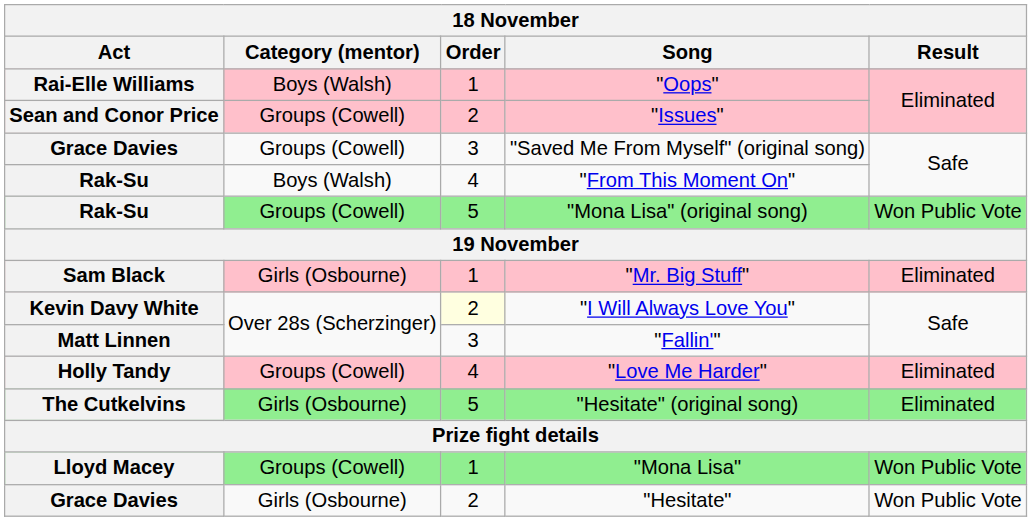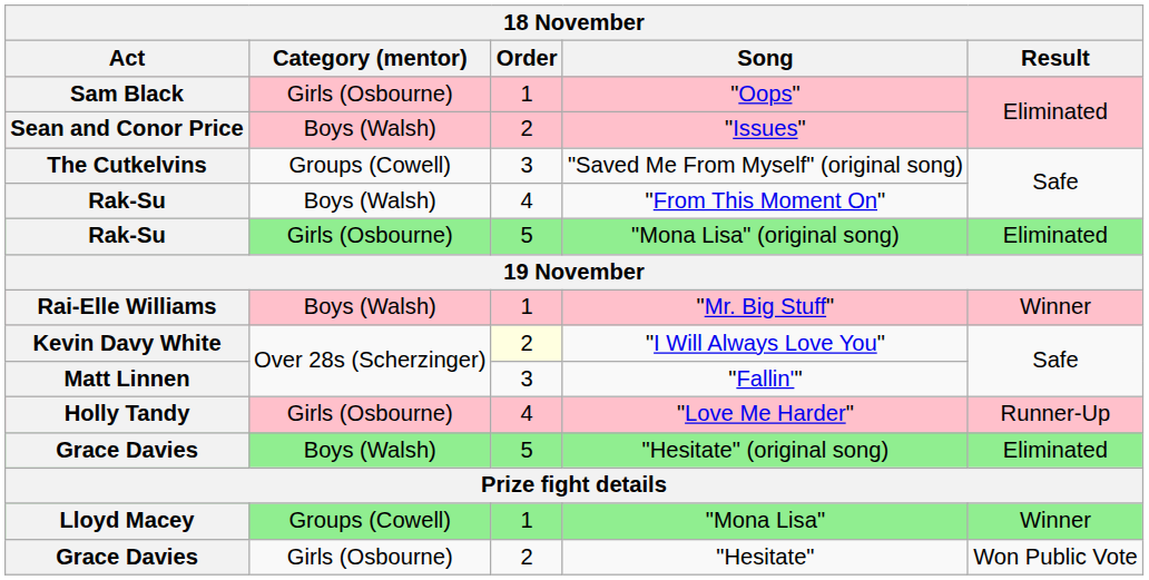"Oops" | Act: Rai-Elle Williams -> Sam Black
"Oops" | Category (mentor): Boys (Walsh) -> Girls (Osbourne)
"Issues" | Category (mentor): Groups (Cowell) -> Boys (Walsh)
"Saved Me From Myself" (original song) | Act: Grace Davies -> The Cutkelvins
"Mona Lisa" (original song) | Category (mentor): Groups (Cowell) -> Girls (Osbourne)
"Mona Lisa" (original song) | Result: Won Public Vote -> Eliminated
"Mr. Big Stuff" | Act: Sam Black -> Rai-Elle Williams
"Mr. Big Stuff" | Category (mentor): Girls (Osbourne) -> Boys (Walsh)
"Mr. Big Stuff" | Result: Eliminated -> Winner
"Love Me Harder" | Category (mentor): Groups (Cowell) -> Girls (Osbourne)
"Love Me Harder" | Result: Eliminated -> Runner-Up
"Hesitate" (original song) | Act: The Cutkelvins -> Grace Davies
"Hesitate" (original song) | Category (mentor): Girls (Osbourne) -> Boys (Walsh)
"Mona Lisa" | Result: Won Public Vote -> Winner
